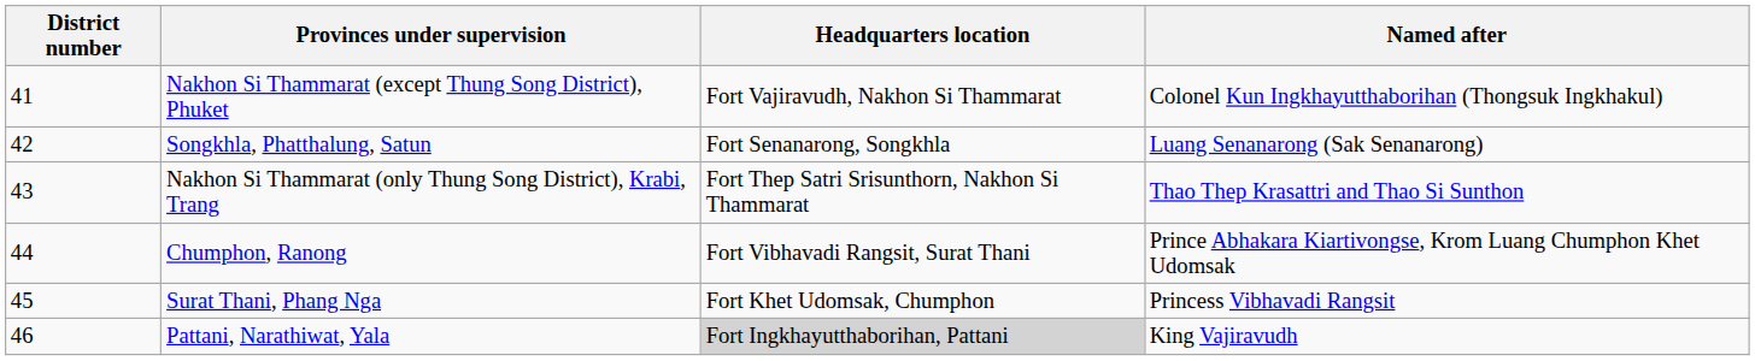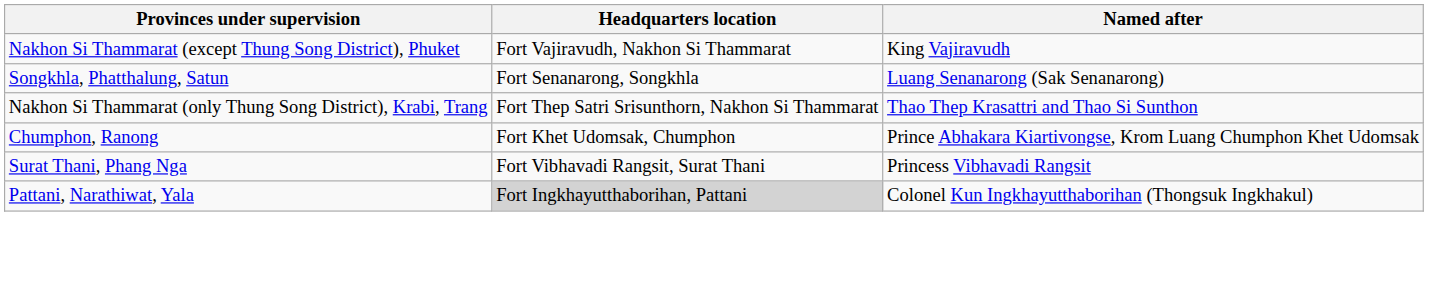- column: District number | 41 | 42 | 43 | 44 | 45 | 46
Nakhon Si Thammarat (except Thung Song District), Phuket | Named after: Colonel Kun Ingkhayutthaborihan (Thongsuk Ingkhakul) -> King Vajiravudh
Chumphon, Ranong | Headquarters location: Fort Vibhavadi Rangsit, Surat Thani -> Fort Khet Udomsak, Chumphon
Surat Thani, Phang Nga | Headquarters location: Fort Khet Udomsak, Chumphon -> Fort Vibhavadi Rangsit, Surat Thani
Pattani, Narathiwat, Yala | Named after: King Vajiravudh -> Colonel Kun Ingkhayutthaborihan (Thongsuk Ingkhakul)
